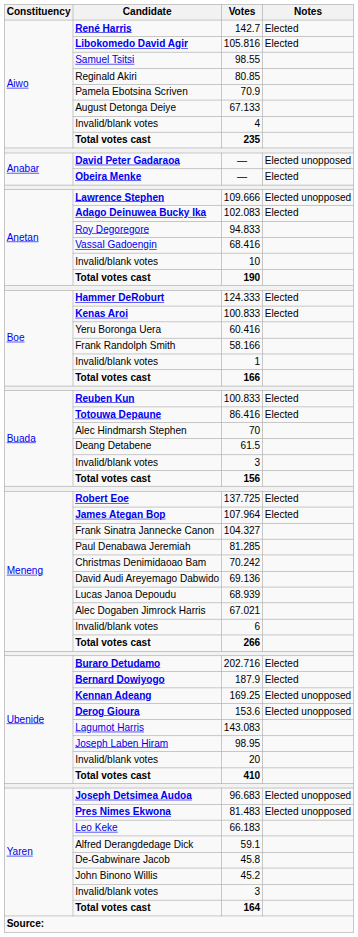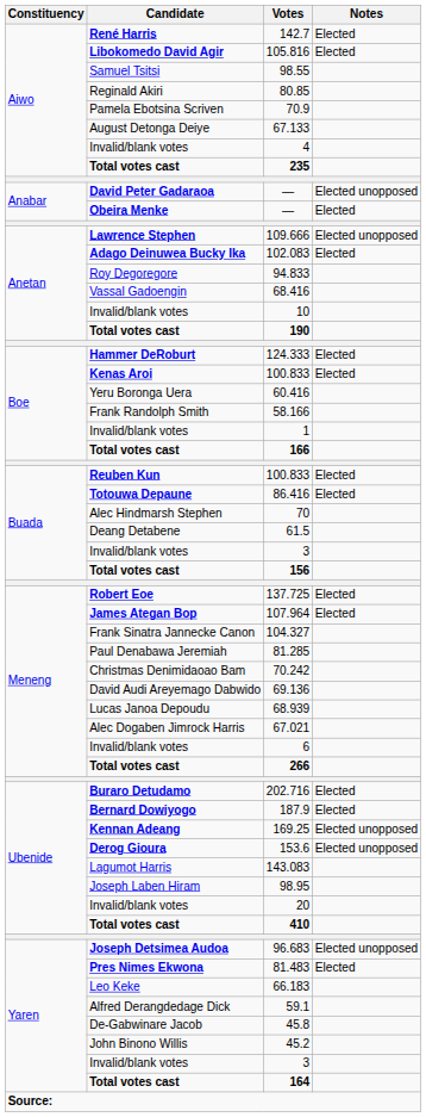81.483 | Notes: Elected unopposed -> Elected
